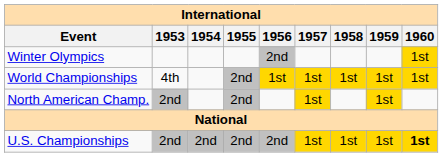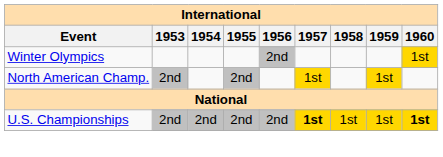- row: World Championships | 4th | 2nd | 1st | 1st | 1st | 1st | 1st
U.S. Championships | 1957: normal -> bold
